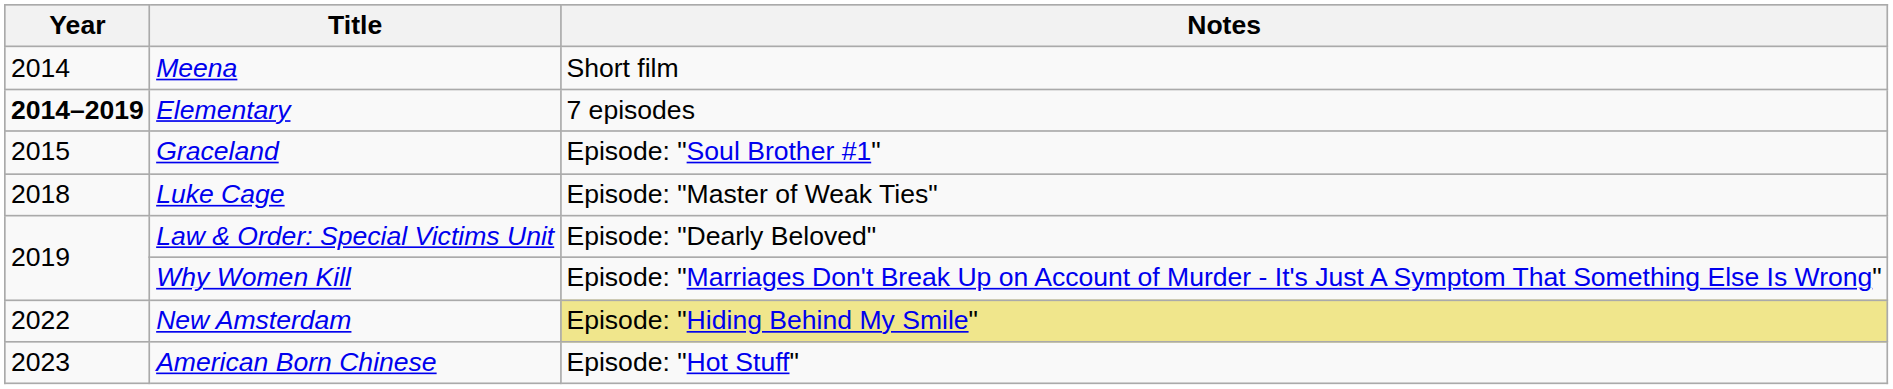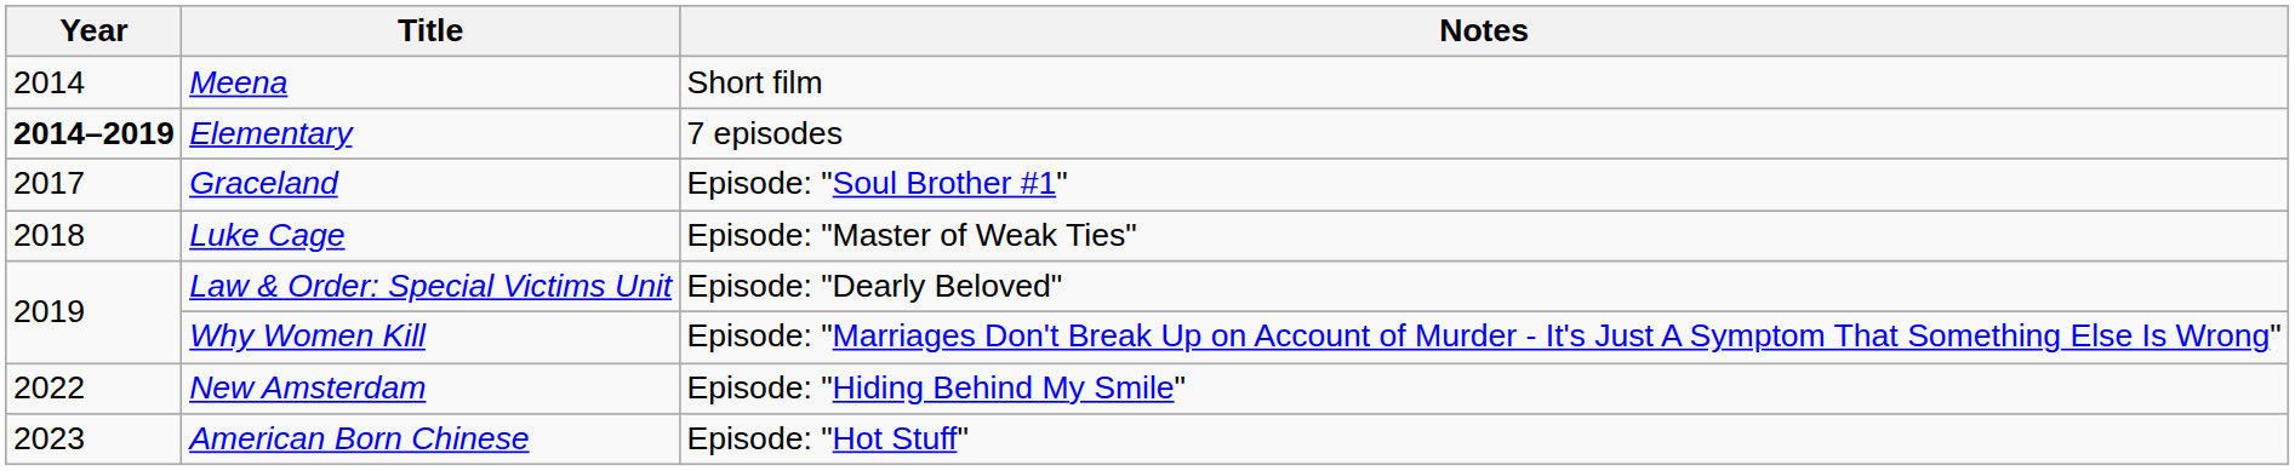Graceland | Year: 2015 -> 2017
New Amsterdam | Notes: khaki background -> no background
